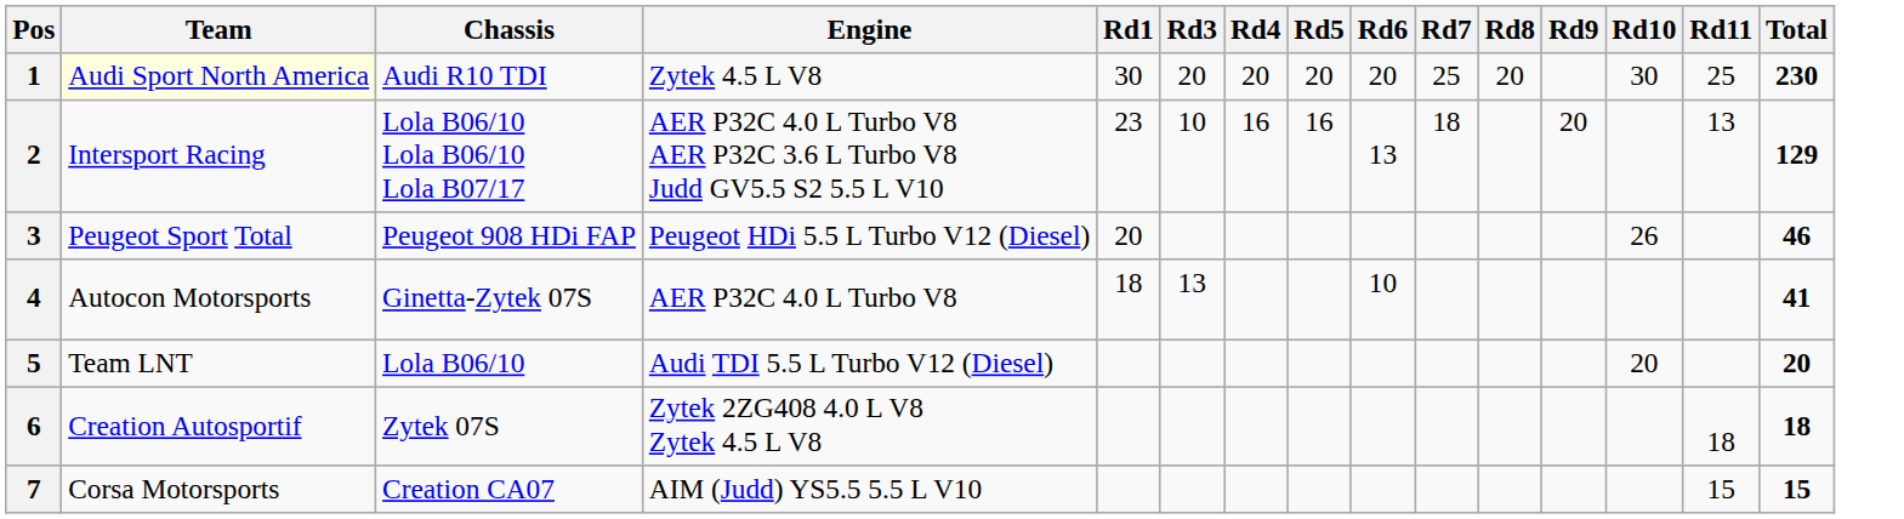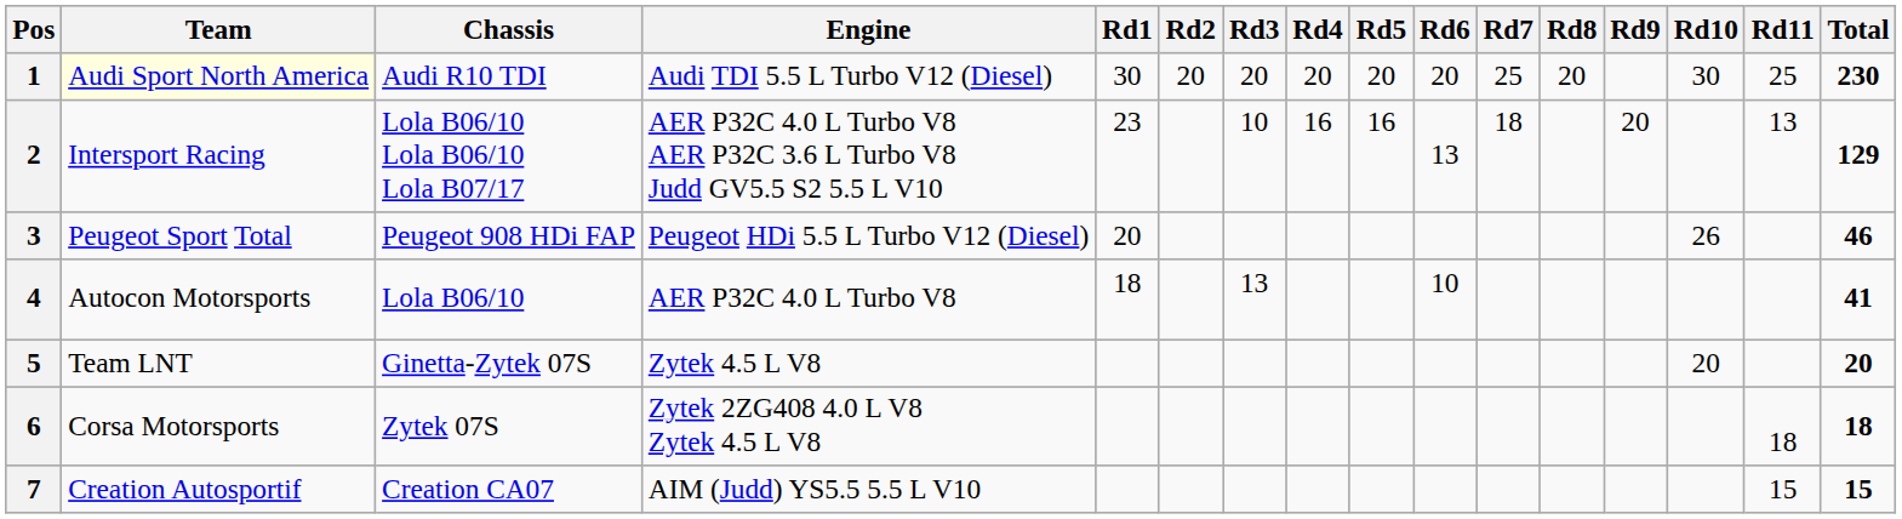+ column: Rd2 | 20
1 | Engine: Zytek 4.5 L V8 -> Audi TDI 5.5 L Turbo V12 (Diesel)
4 | Chassis: Ginetta-Zytek 07S -> Lola B06/10
5 | Chassis: Lola B06/10 -> Ginetta-Zytek 07S
5 | Engine: Audi TDI 5.5 L Turbo V12 (Diesel) -> Zytek 4.5 L V8
6 | Team: Creation Autosportif -> Corsa Motorsports
7 | Team: Corsa Motorsports -> Creation Autosportif
